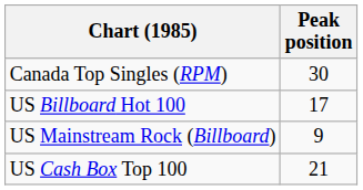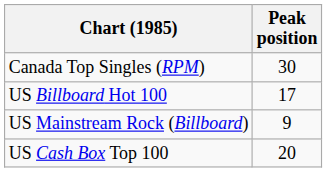US Cash Box Top 100 | Peak position: 21 -> 20
